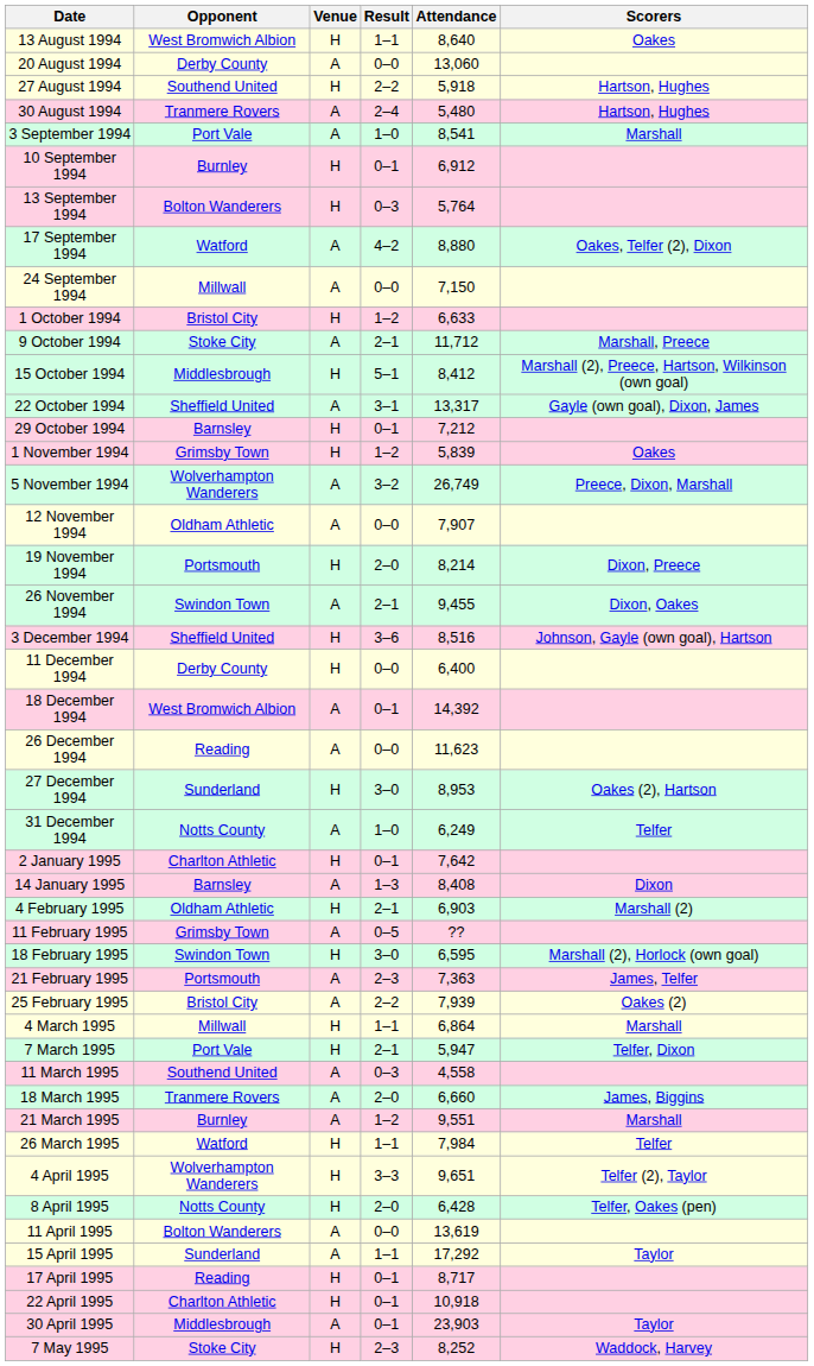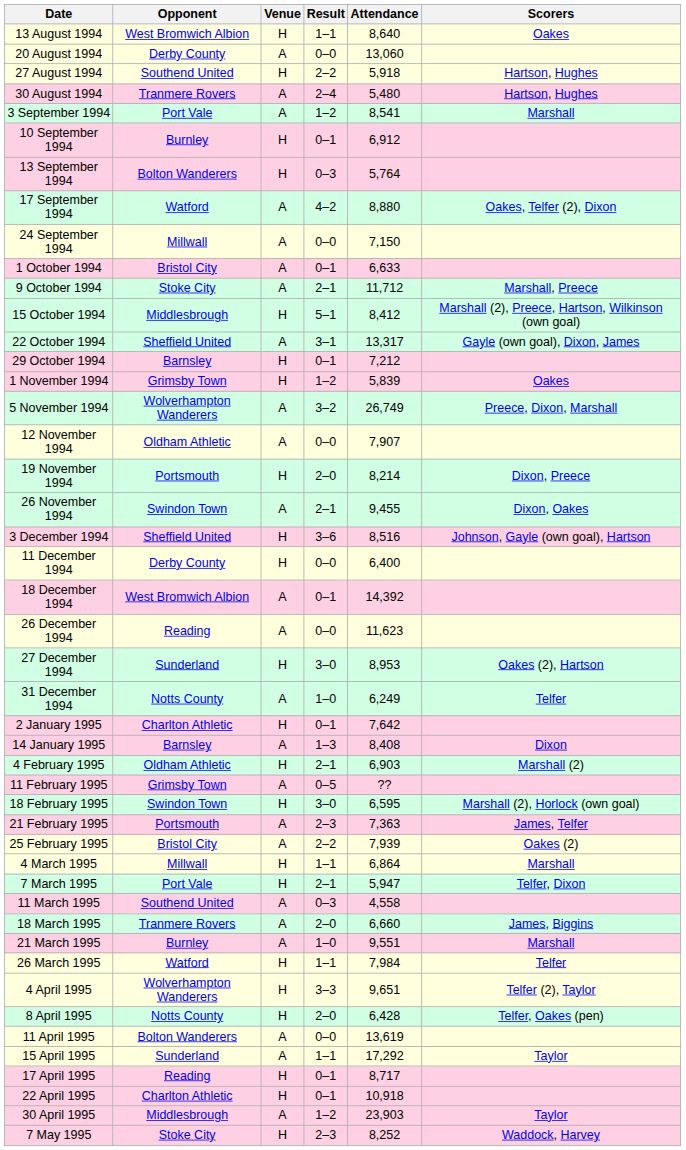3 September 1994 | Result: 1–0 -> 1–2
1 October 1994 | Venue: H -> A
1 October 1994 | Result: 1–2 -> 0–1
21 March 1995 | Result: 1–2 -> 1–0
30 April 1995 | Result: 0–1 -> 1–2
